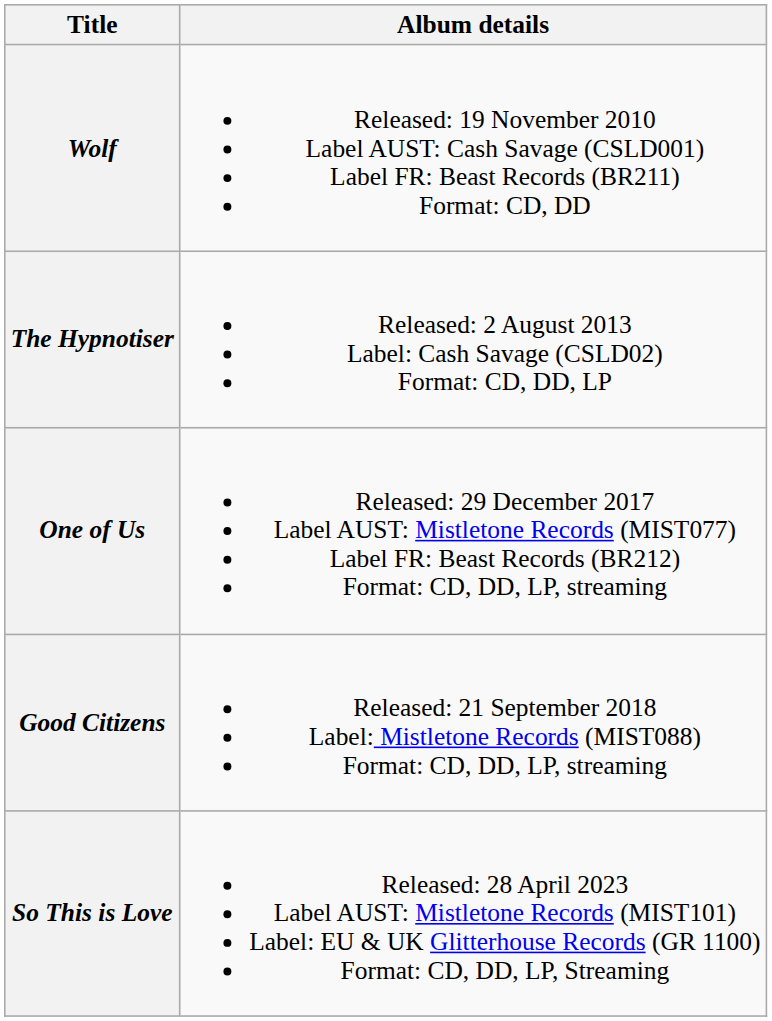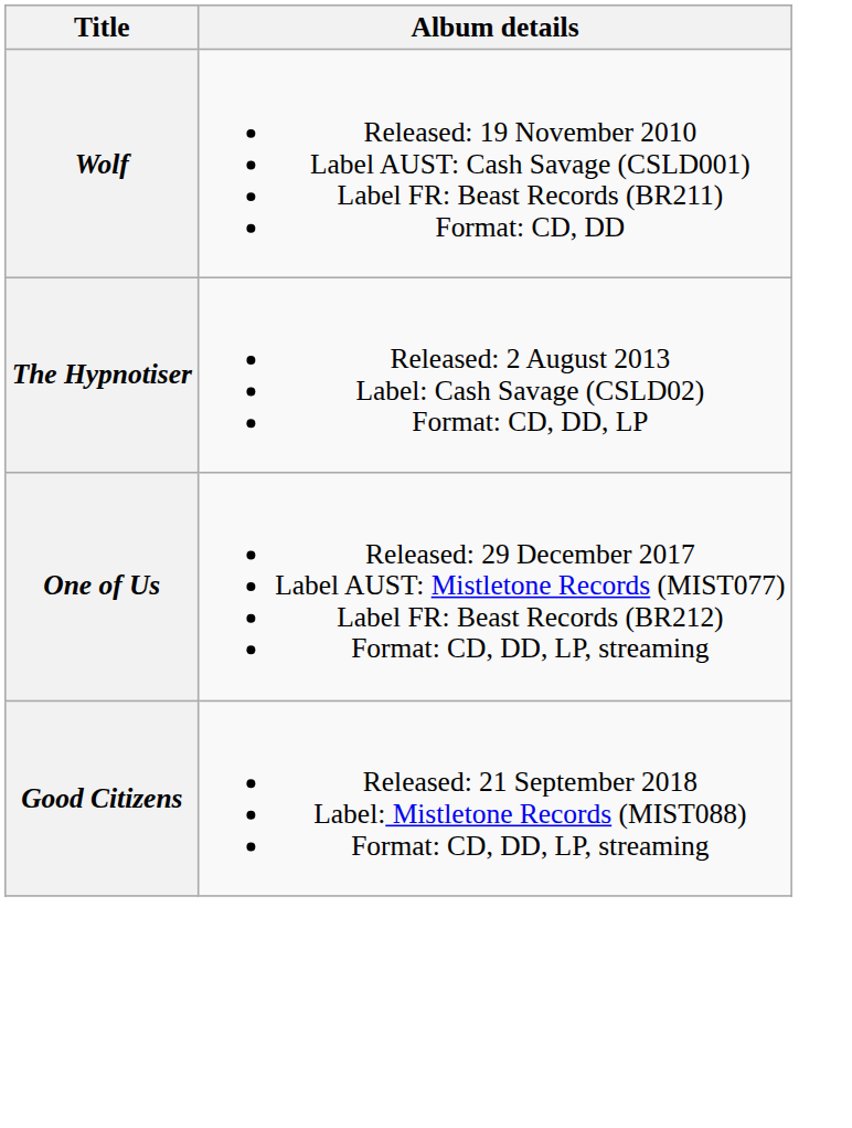- row: So This is Love | Released: 28 April 2023 Label AUST: Mistletone Records (MIST101) Label: EU & UK Glitterhouse Records (GR 1100) Format: CD, DD, LP, Streaming
